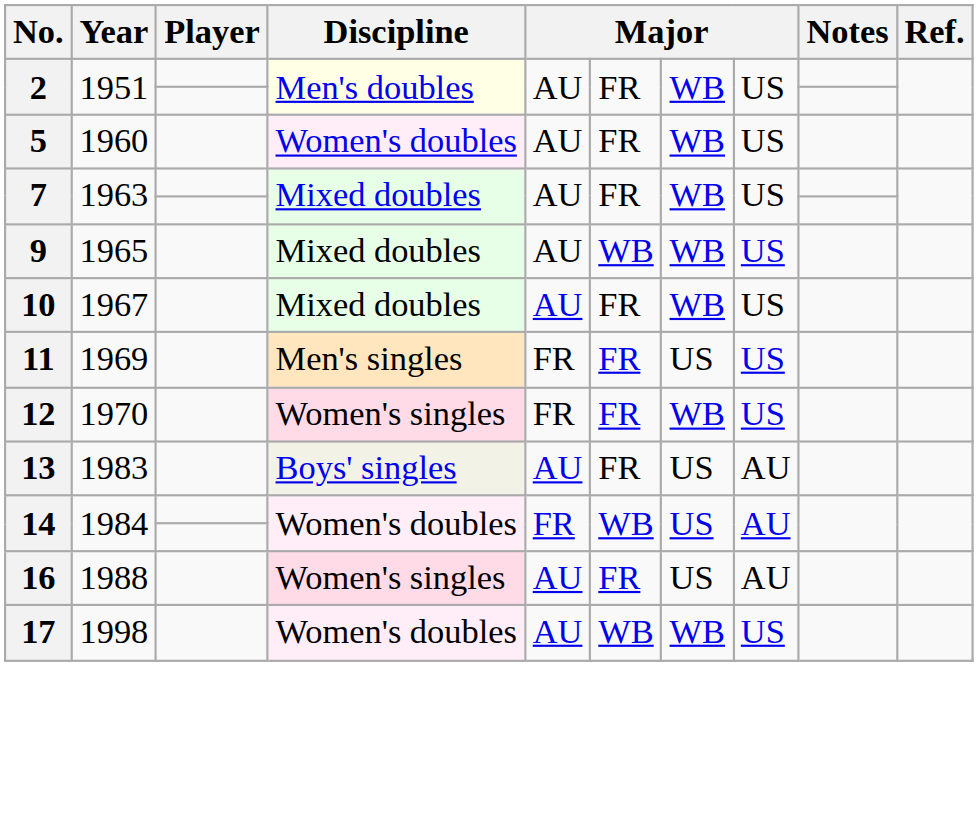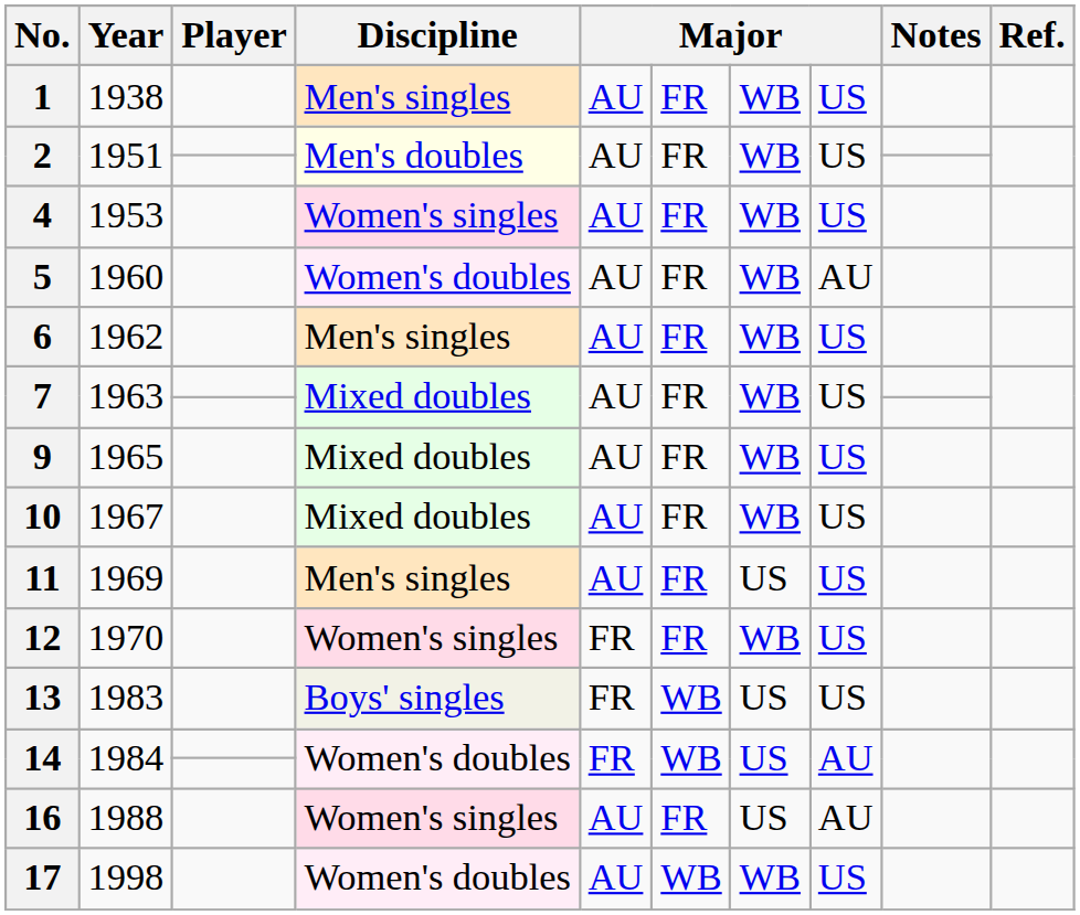+ row: 1 | 1938 | Men's singles | AU | FR | WB | US
+ row: 4 | 1953 | Women's singles | AU | FR | WB | US
5 | column 8: US -> AU
+ row: 6 | 1962 | Men's singles | AU | FR | WB | US
9 | column 6: WB -> FR
11 | column 5: FR -> AU
13 | column 5: AU -> FR
13 | column 6: FR -> WB
13 | column 8: AU -> US
